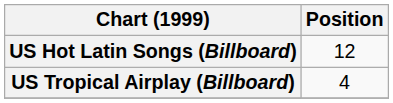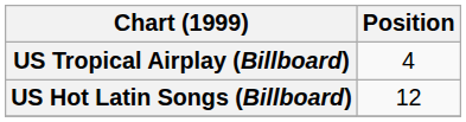rows swapped: US Hot Latin Songs (Billboard) <-> US Tropical Airplay (Billboard)
